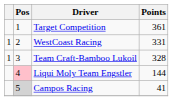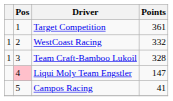WestCoast Racing | Points: 331 -> 332
Liqui Moly Team Engstler | Points: 144 -> 147
Campos Racing | Pos: lightgrey background -> no background
